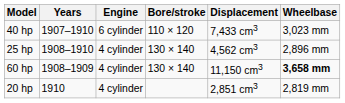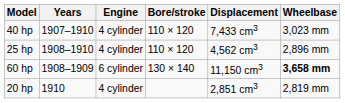40 hp | Engine: 6 cylinder -> 4 cylinder
25 hp | Bore/stroke: 130 × 140 -> 110 × 120
60 hp | Engine: 4 cylinder -> 6 cylinder
